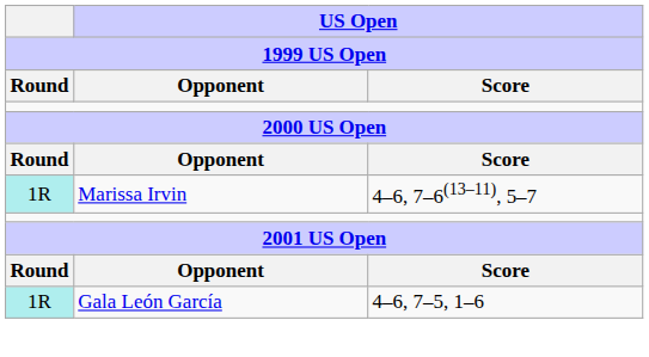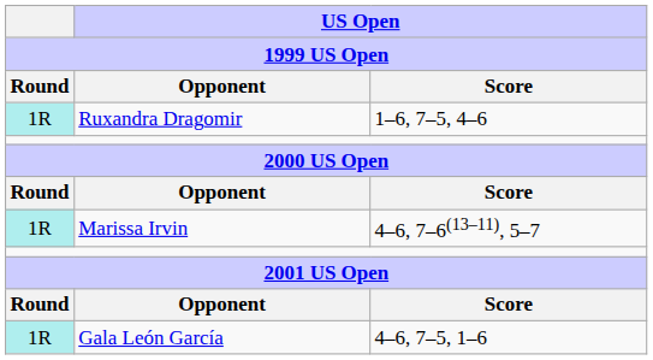+ row: 1R | Ruxandra Dragomir | 1–6, 7–5, 4–6
